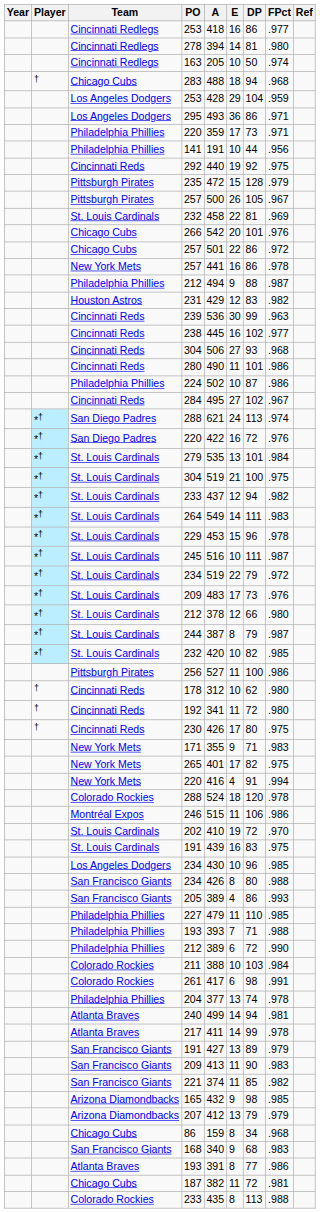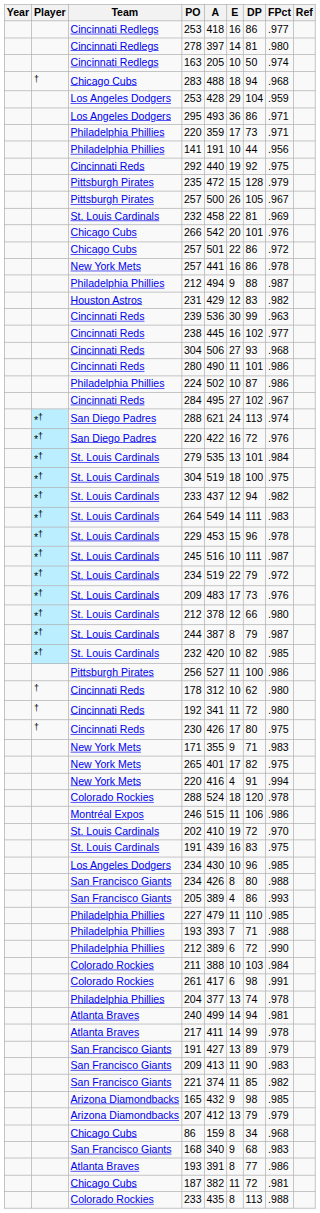278 | A: 394 -> 397
St. Louis Cardinals / 304 | E: 21 -> 18
